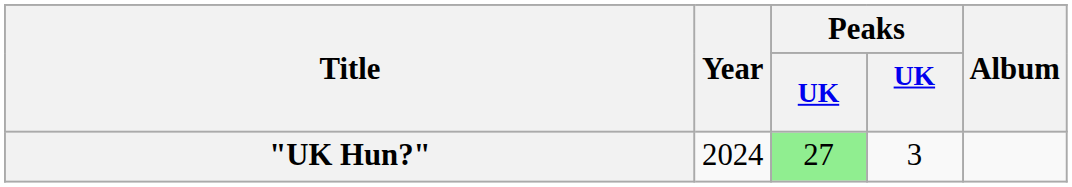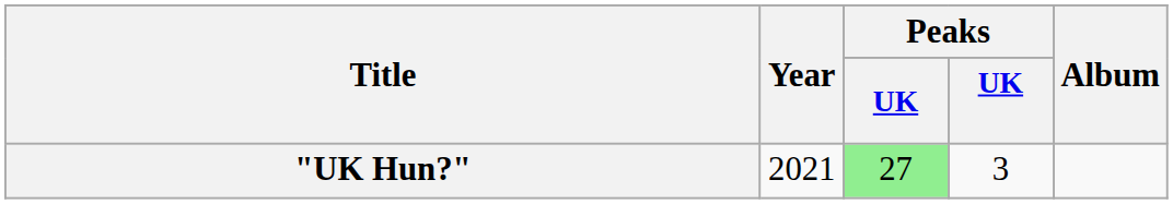"UK Hun?" | Year: 2024 -> 2021
